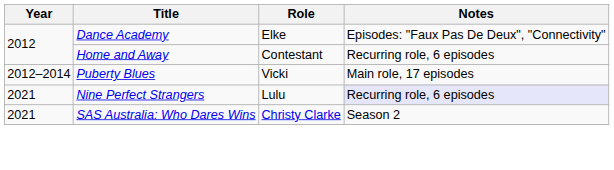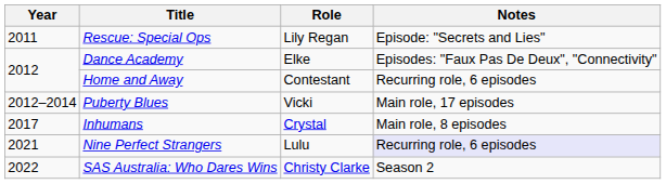+ row: 2011 | Rescue: Special Ops | Lily Regan | Episode: "Secrets and Lies"
+ row: 2017 | Inhumans | Crystal | Main role, 8 episodes
SAS Australia: Who Dares Wins | Year: 2021 -> 2022
